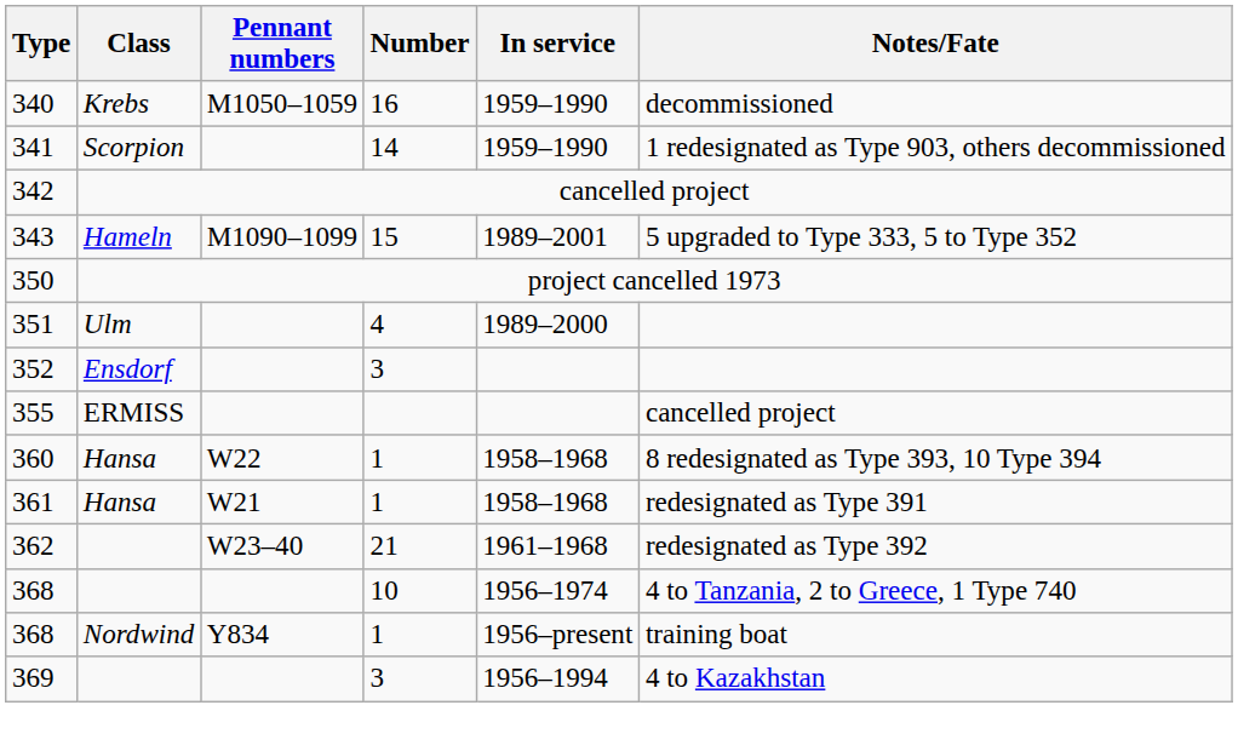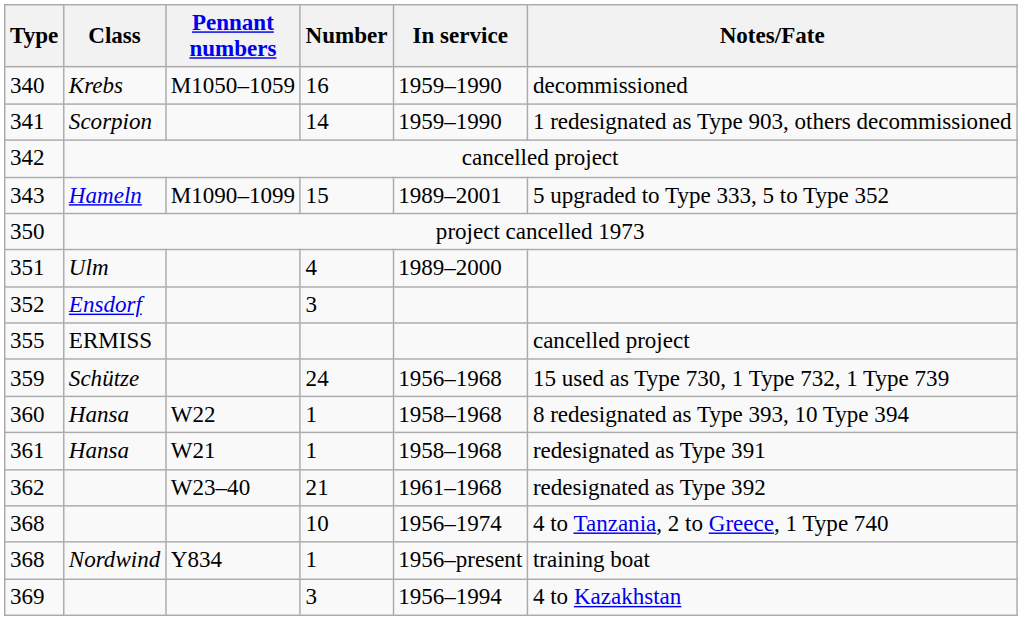+ row: 359 | Schütze | 24 | 1956–1968 | 15 used as Type 730, 1 Type 732, 1 Type 739
